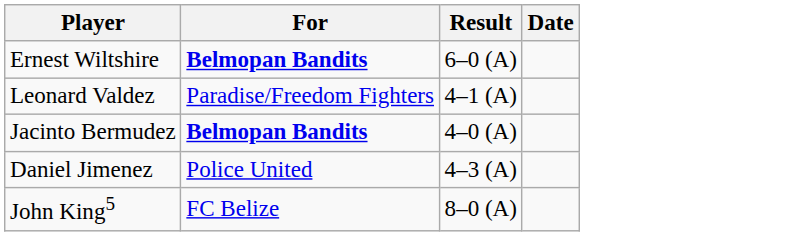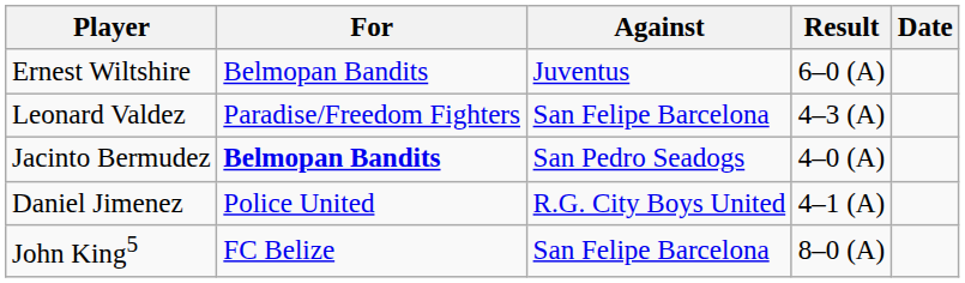+ column: Against | Juventus | San Felipe Barcelona | San Pedro Seadogs | R.G. City Boys United | San Felipe Barcelona
Ernest Wiltshire | For: bold -> normal
Leonard Valdez | Result: 4–1 (A) -> 4–3 (A)
Daniel Jimenez | Result: 4–3 (A) -> 4–1 (A)
